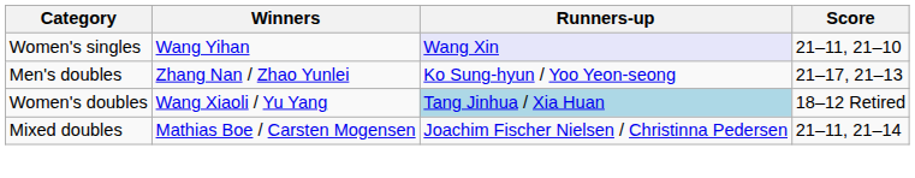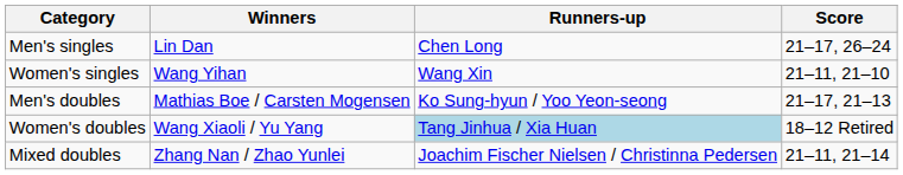+ row: Men's singles | Lin Dan | Chen Long | 21–17, 26–24
Women's singles | Runners-up: lavender background -> no background
Men's doubles | Winners: Zhang Nan / Zhao Yunlei -> Mathias Boe / Carsten Mogensen
Mixed doubles | Winners: Mathias Boe / Carsten Mogensen -> Zhang Nan / Zhao Yunlei
